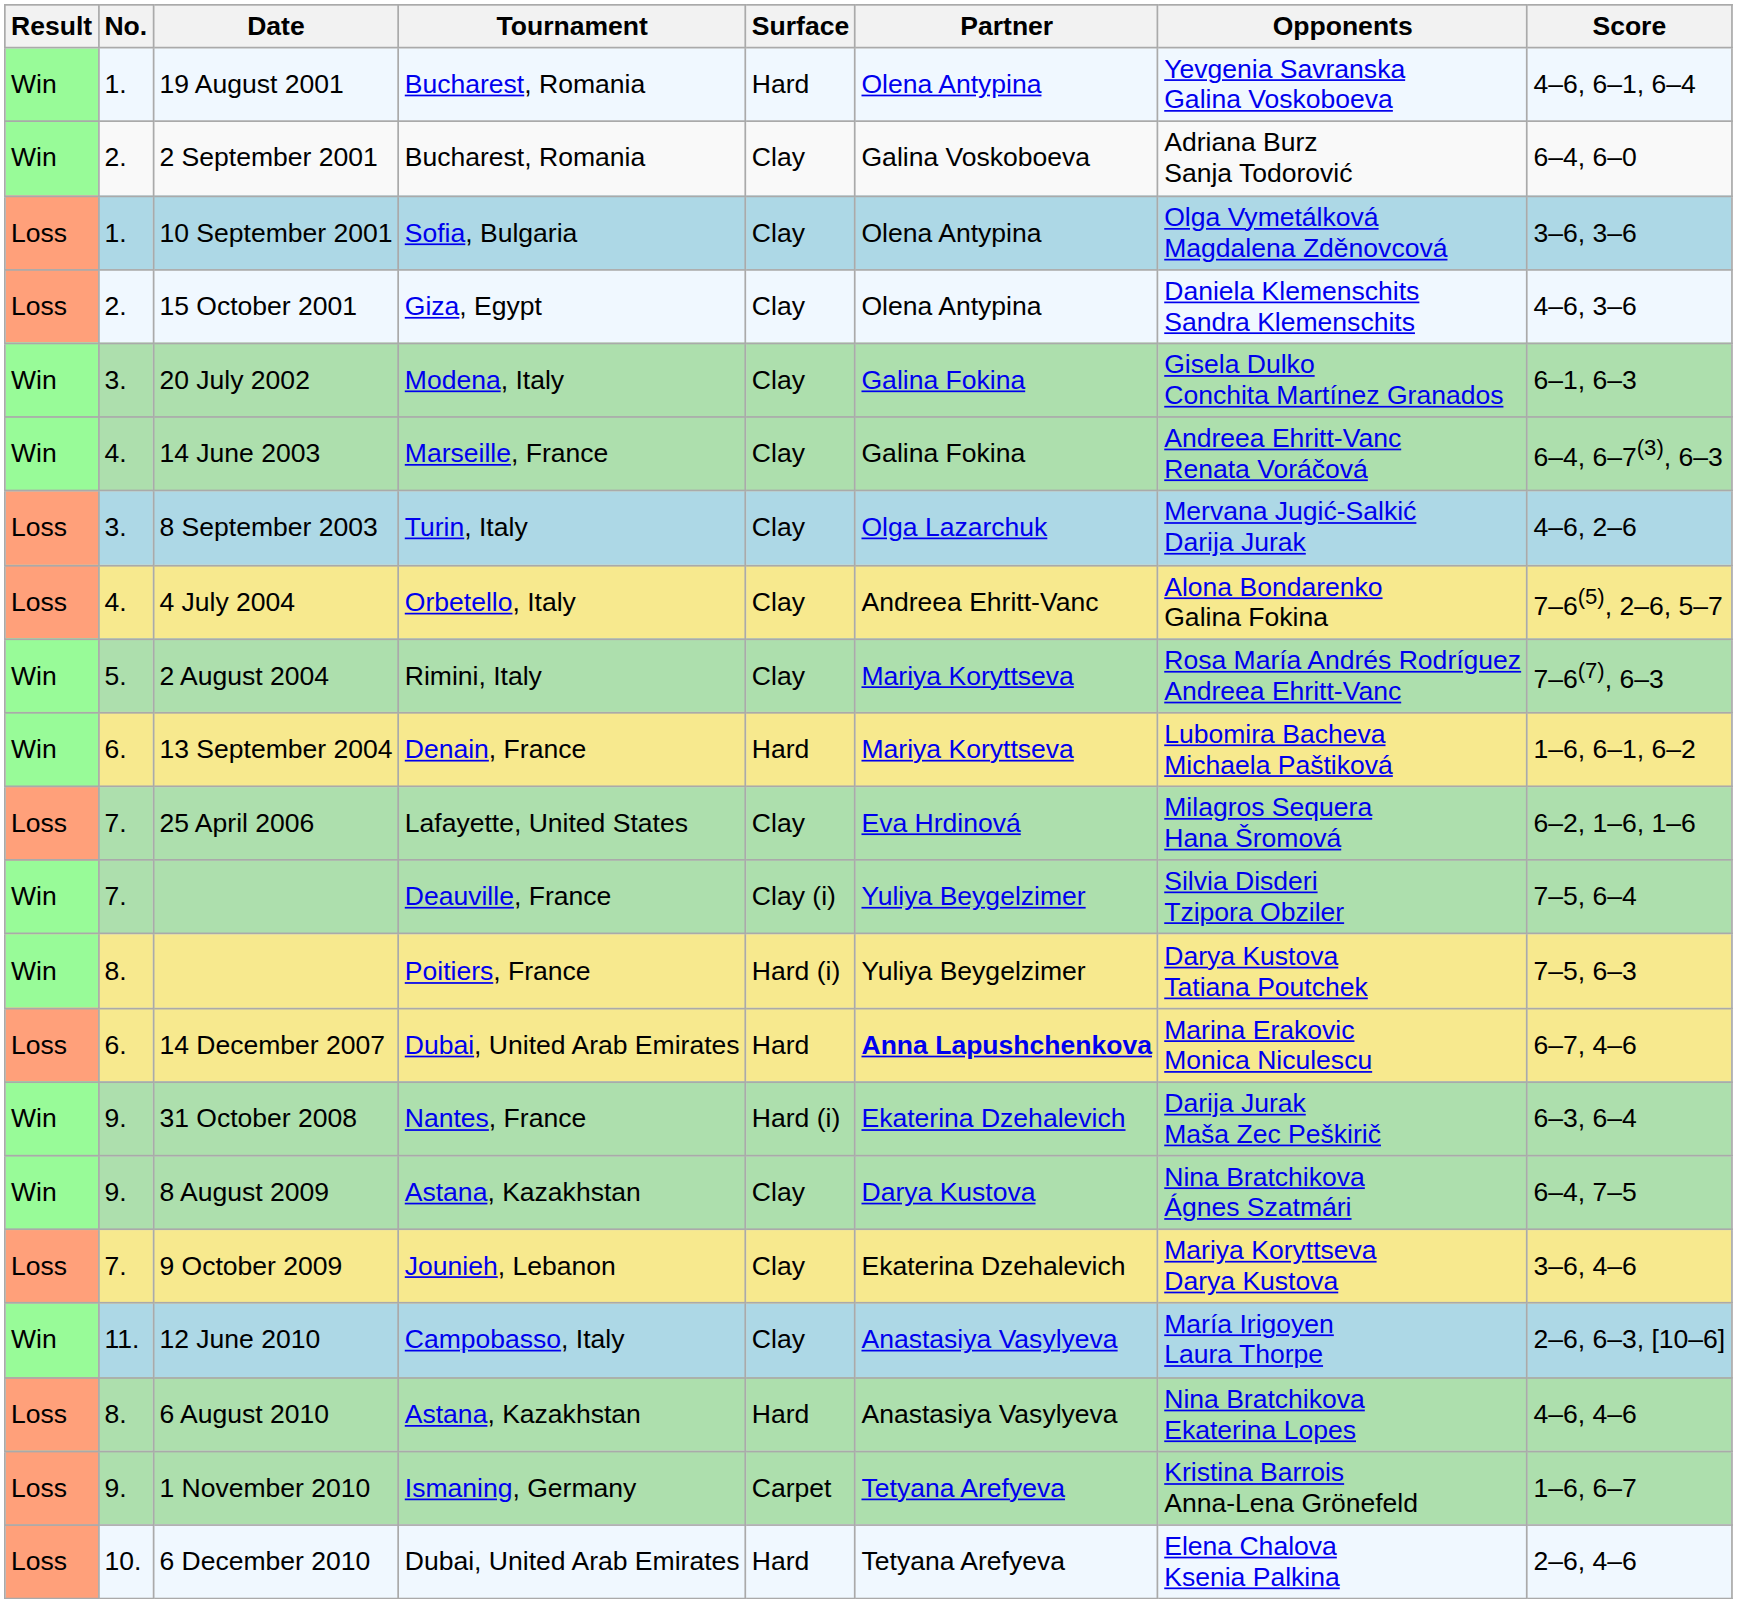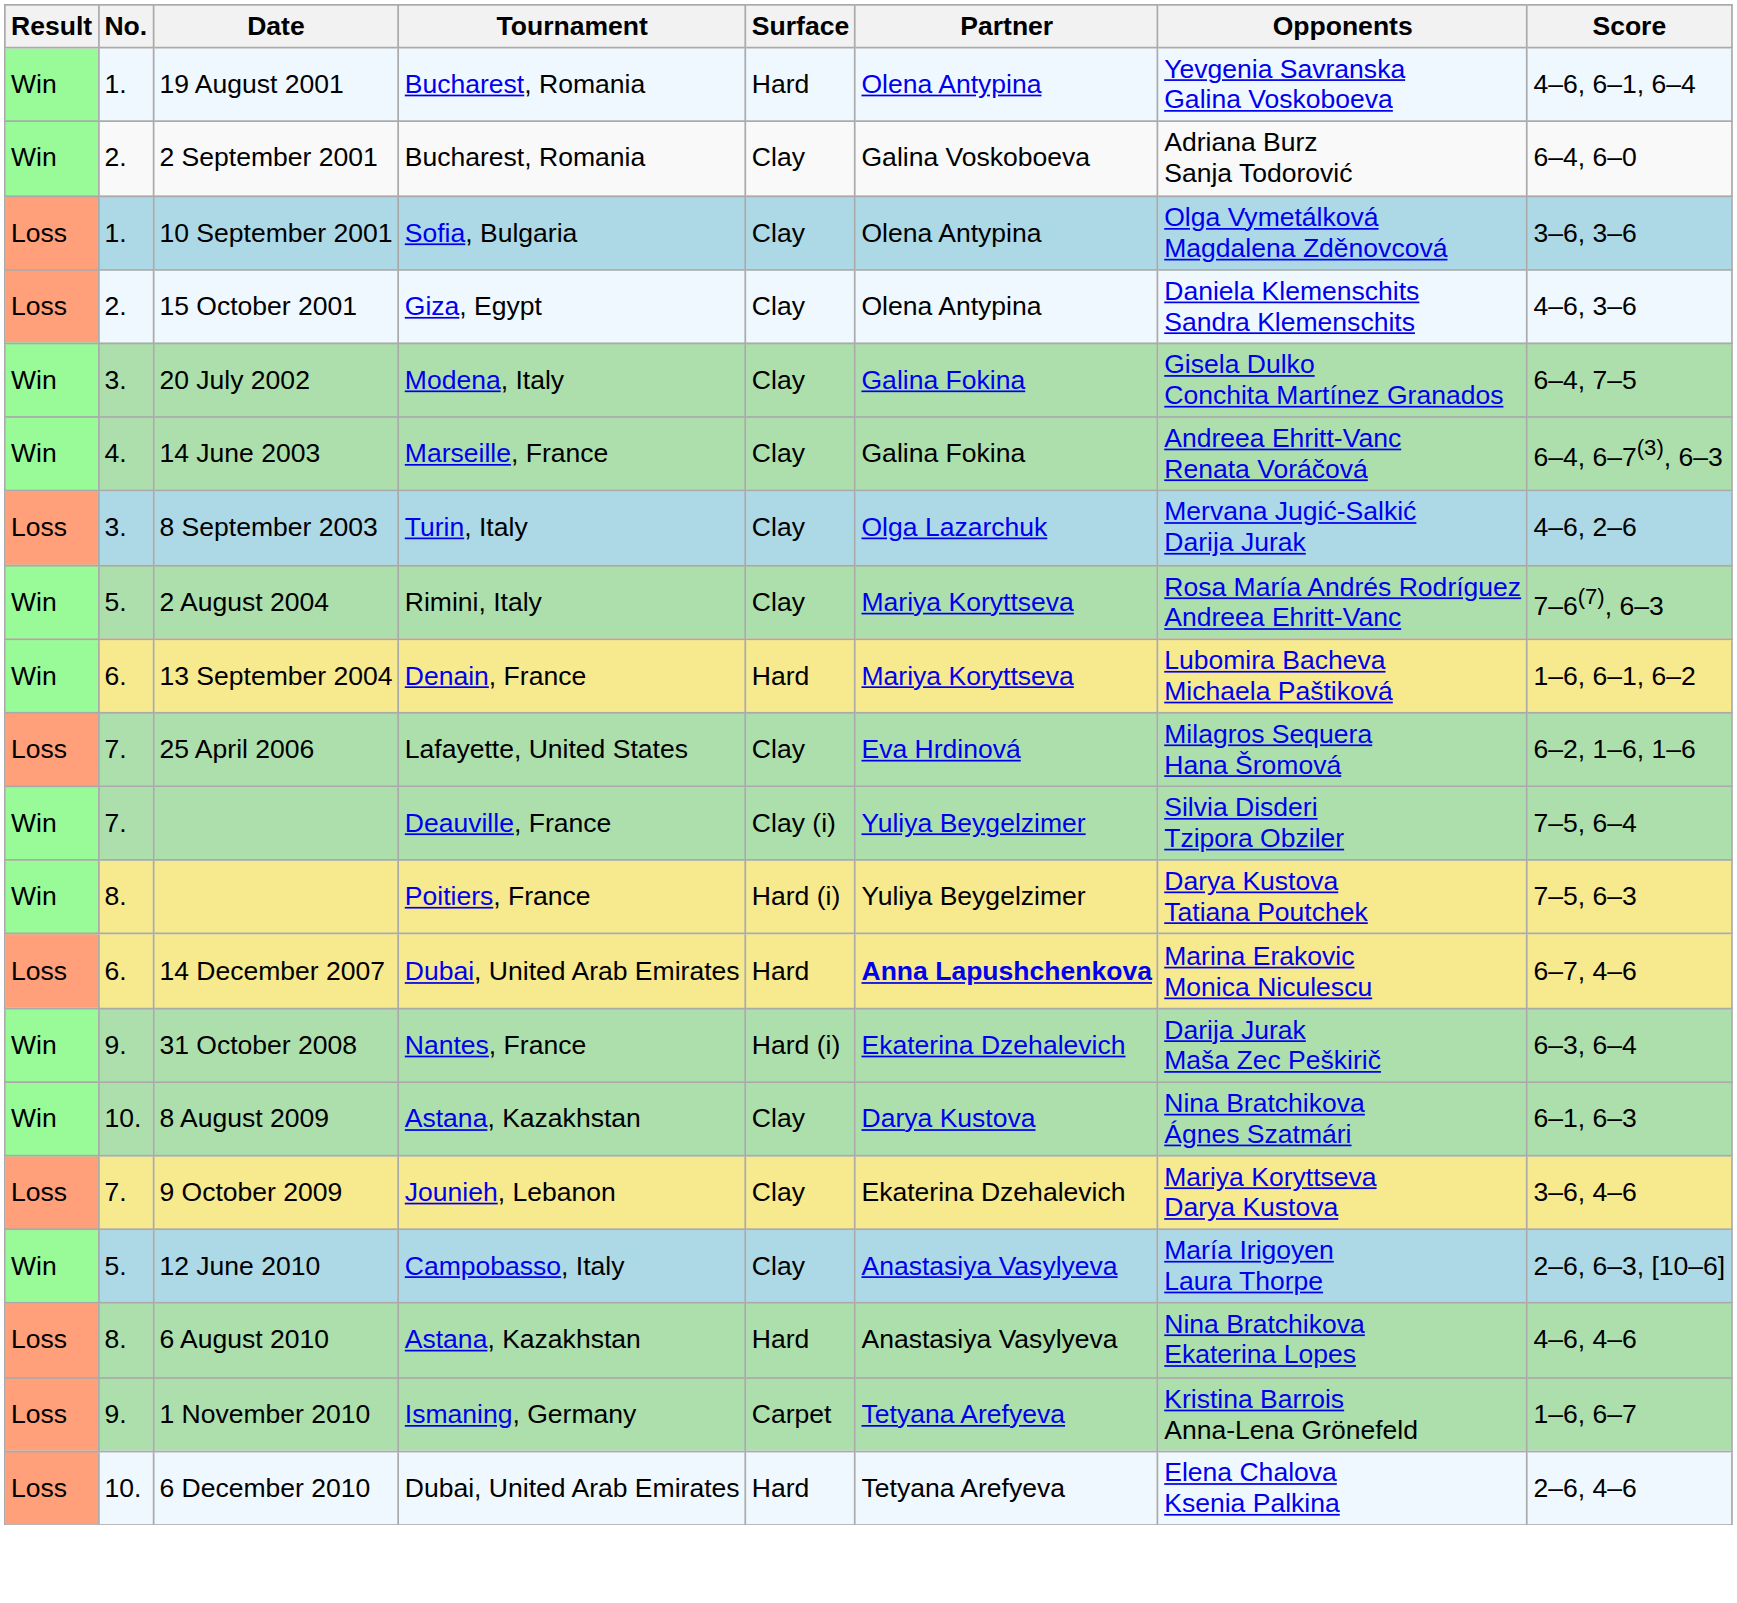20 July 2002 | Score: 6–1, 6–3 -> 6–4, 7–5
- row: Loss | 4. | 4 July 2004 | Orbetello, Italy | Clay | Andreea Ehritt-Vanc | Alona Bondarenko Galina Fokina | 7–6(5), 2–6, 5–7
8 August 2009 | No.: 9. -> 10.
8 August 2009 | Score: 6–4, 7–5 -> 6–1, 6–3
12 June 2010 | No.: 11. -> 5.
